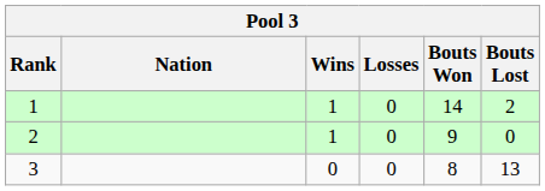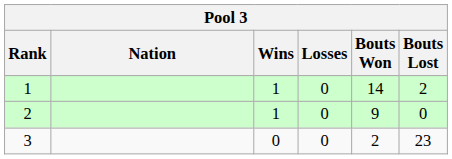3 | Bouts Won: 8 -> 2
3 | Bouts Lost: 13 -> 23
